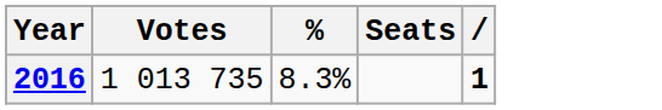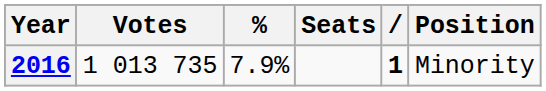+ column: Position | Minority
2016 | %: 8.3% -> 7.9%
